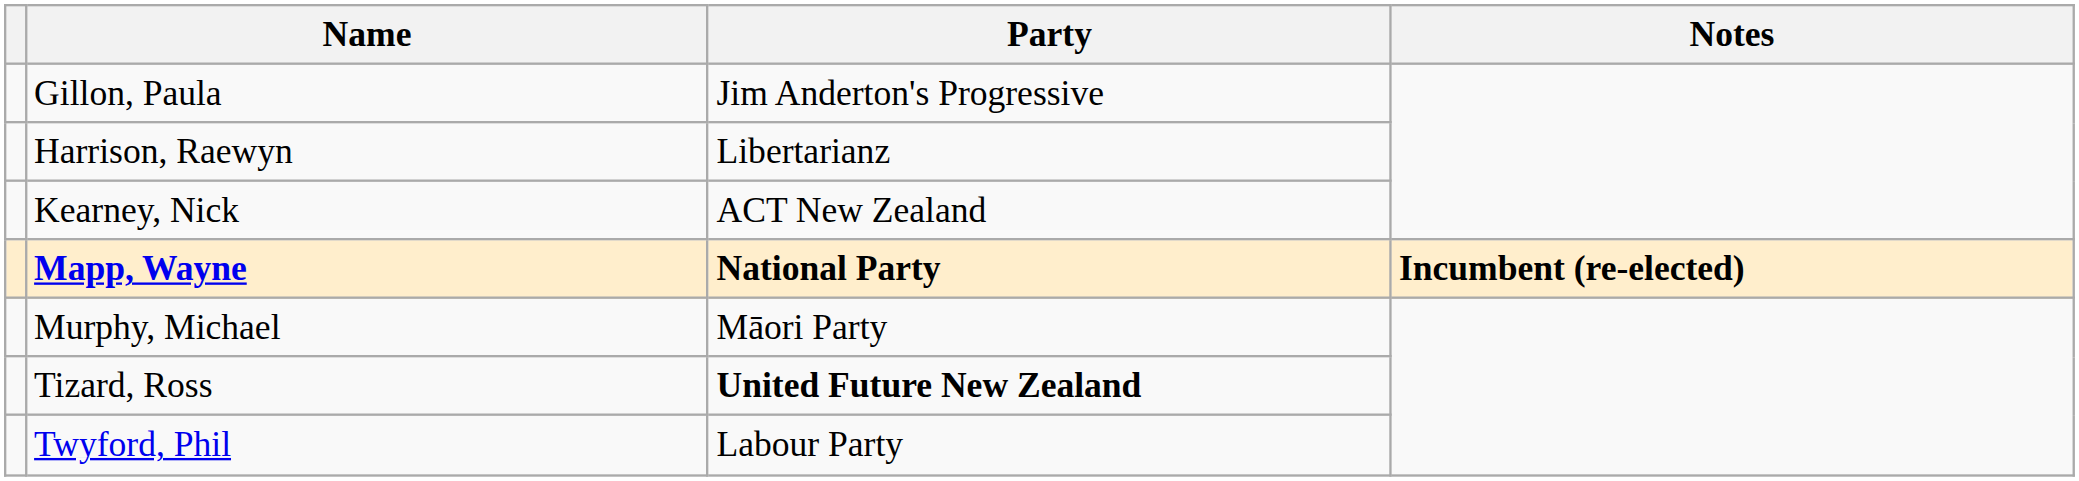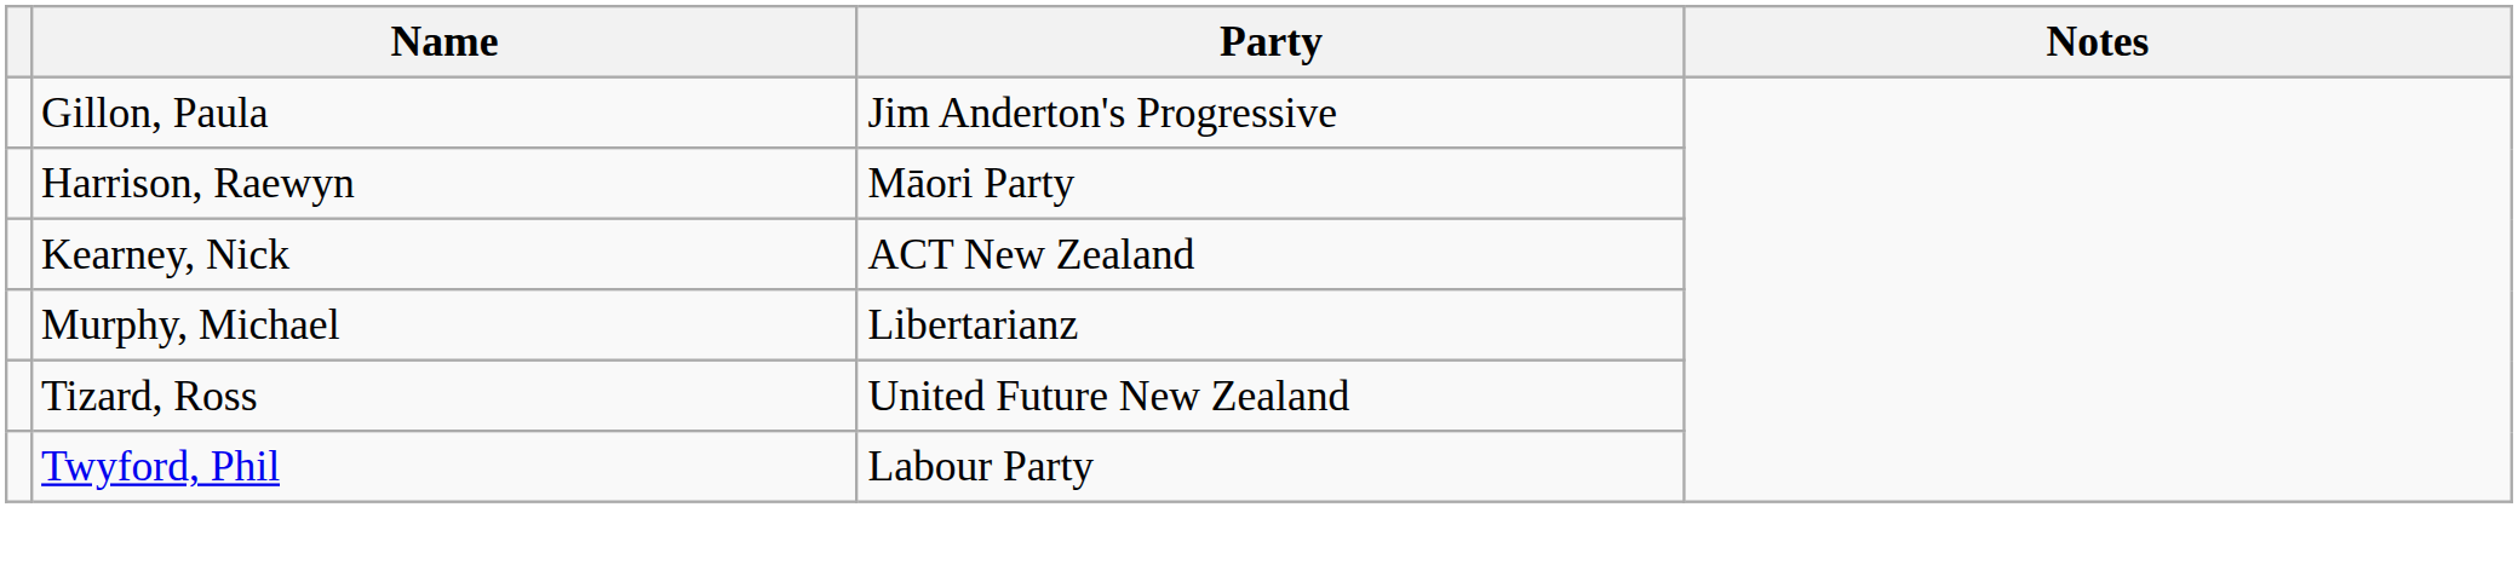Harrison, Raewyn | Party: Libertarianz -> Māori Party
- row: Mapp, Wayne | National Party | Incumbent (re-elected)
Murphy, Michael | Party: Māori Party -> Libertarianz
Tizard, Ross | Party: bold -> normal
